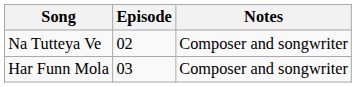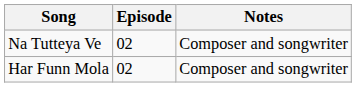Har Funn Mola | Episode: 03 -> 02
